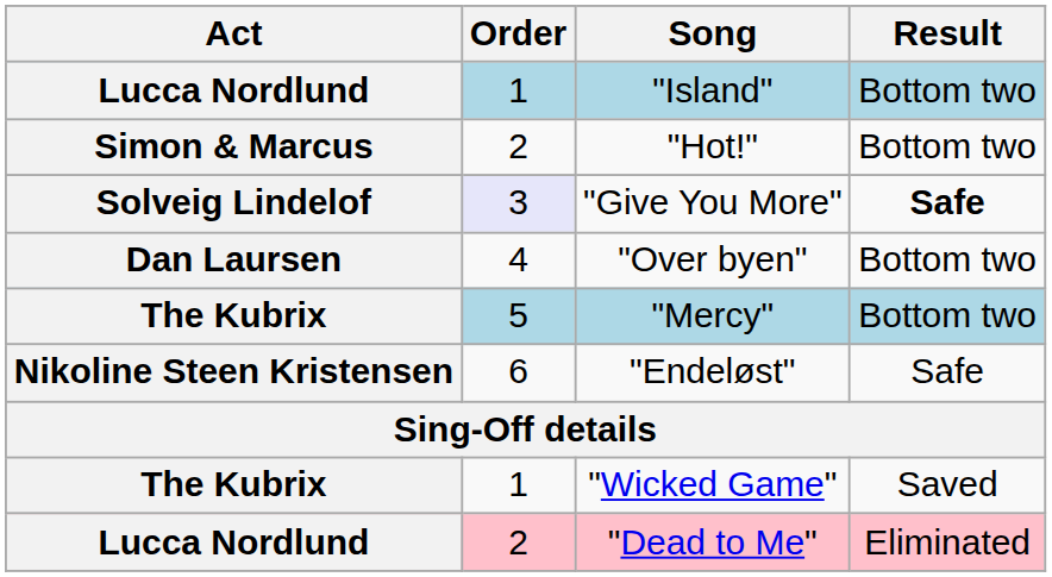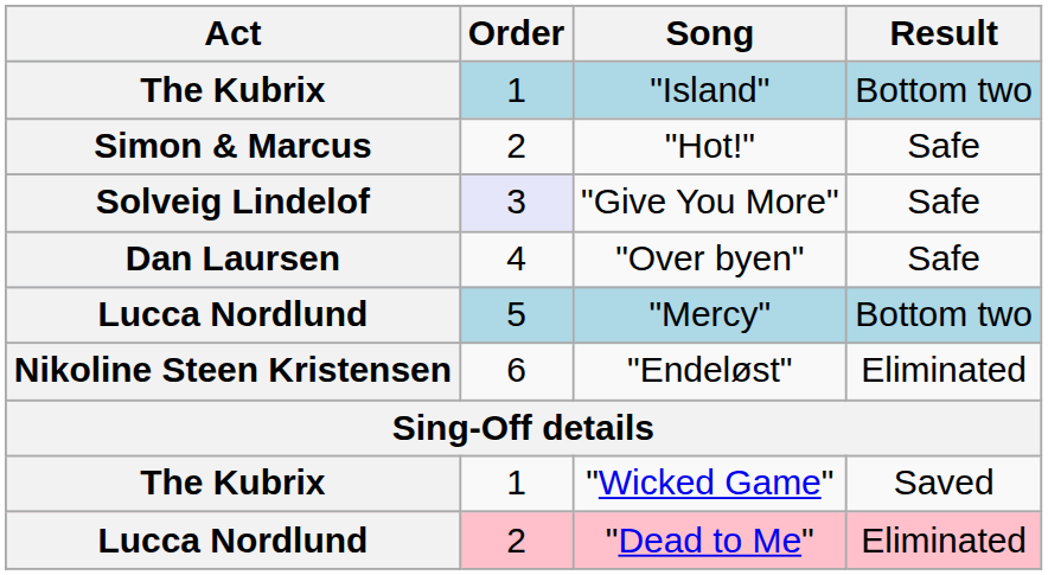"Island" | Act: Lucca Nordlund -> The Kubrix
"Hot!" | Result: Bottom two -> Safe
"Give You More" | Result: bold -> normal
"Over byen" | Result: Bottom two -> Safe
"Mercy" | Act: The Kubrix -> Lucca Nordlund
"Endeløst" | Result: Safe -> Eliminated
